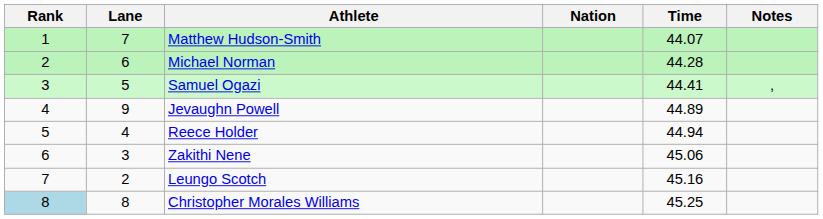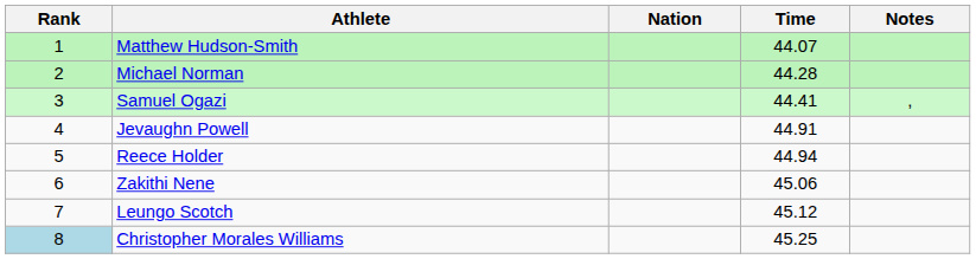- column: Lane | 7 | 6 | 5 | 9 | 4 | 3 | 2 | 8
Jevaughn Powell | Time: 44.89 -> 44.91
Leungo Scotch | Time: 45.16 -> 45.12
